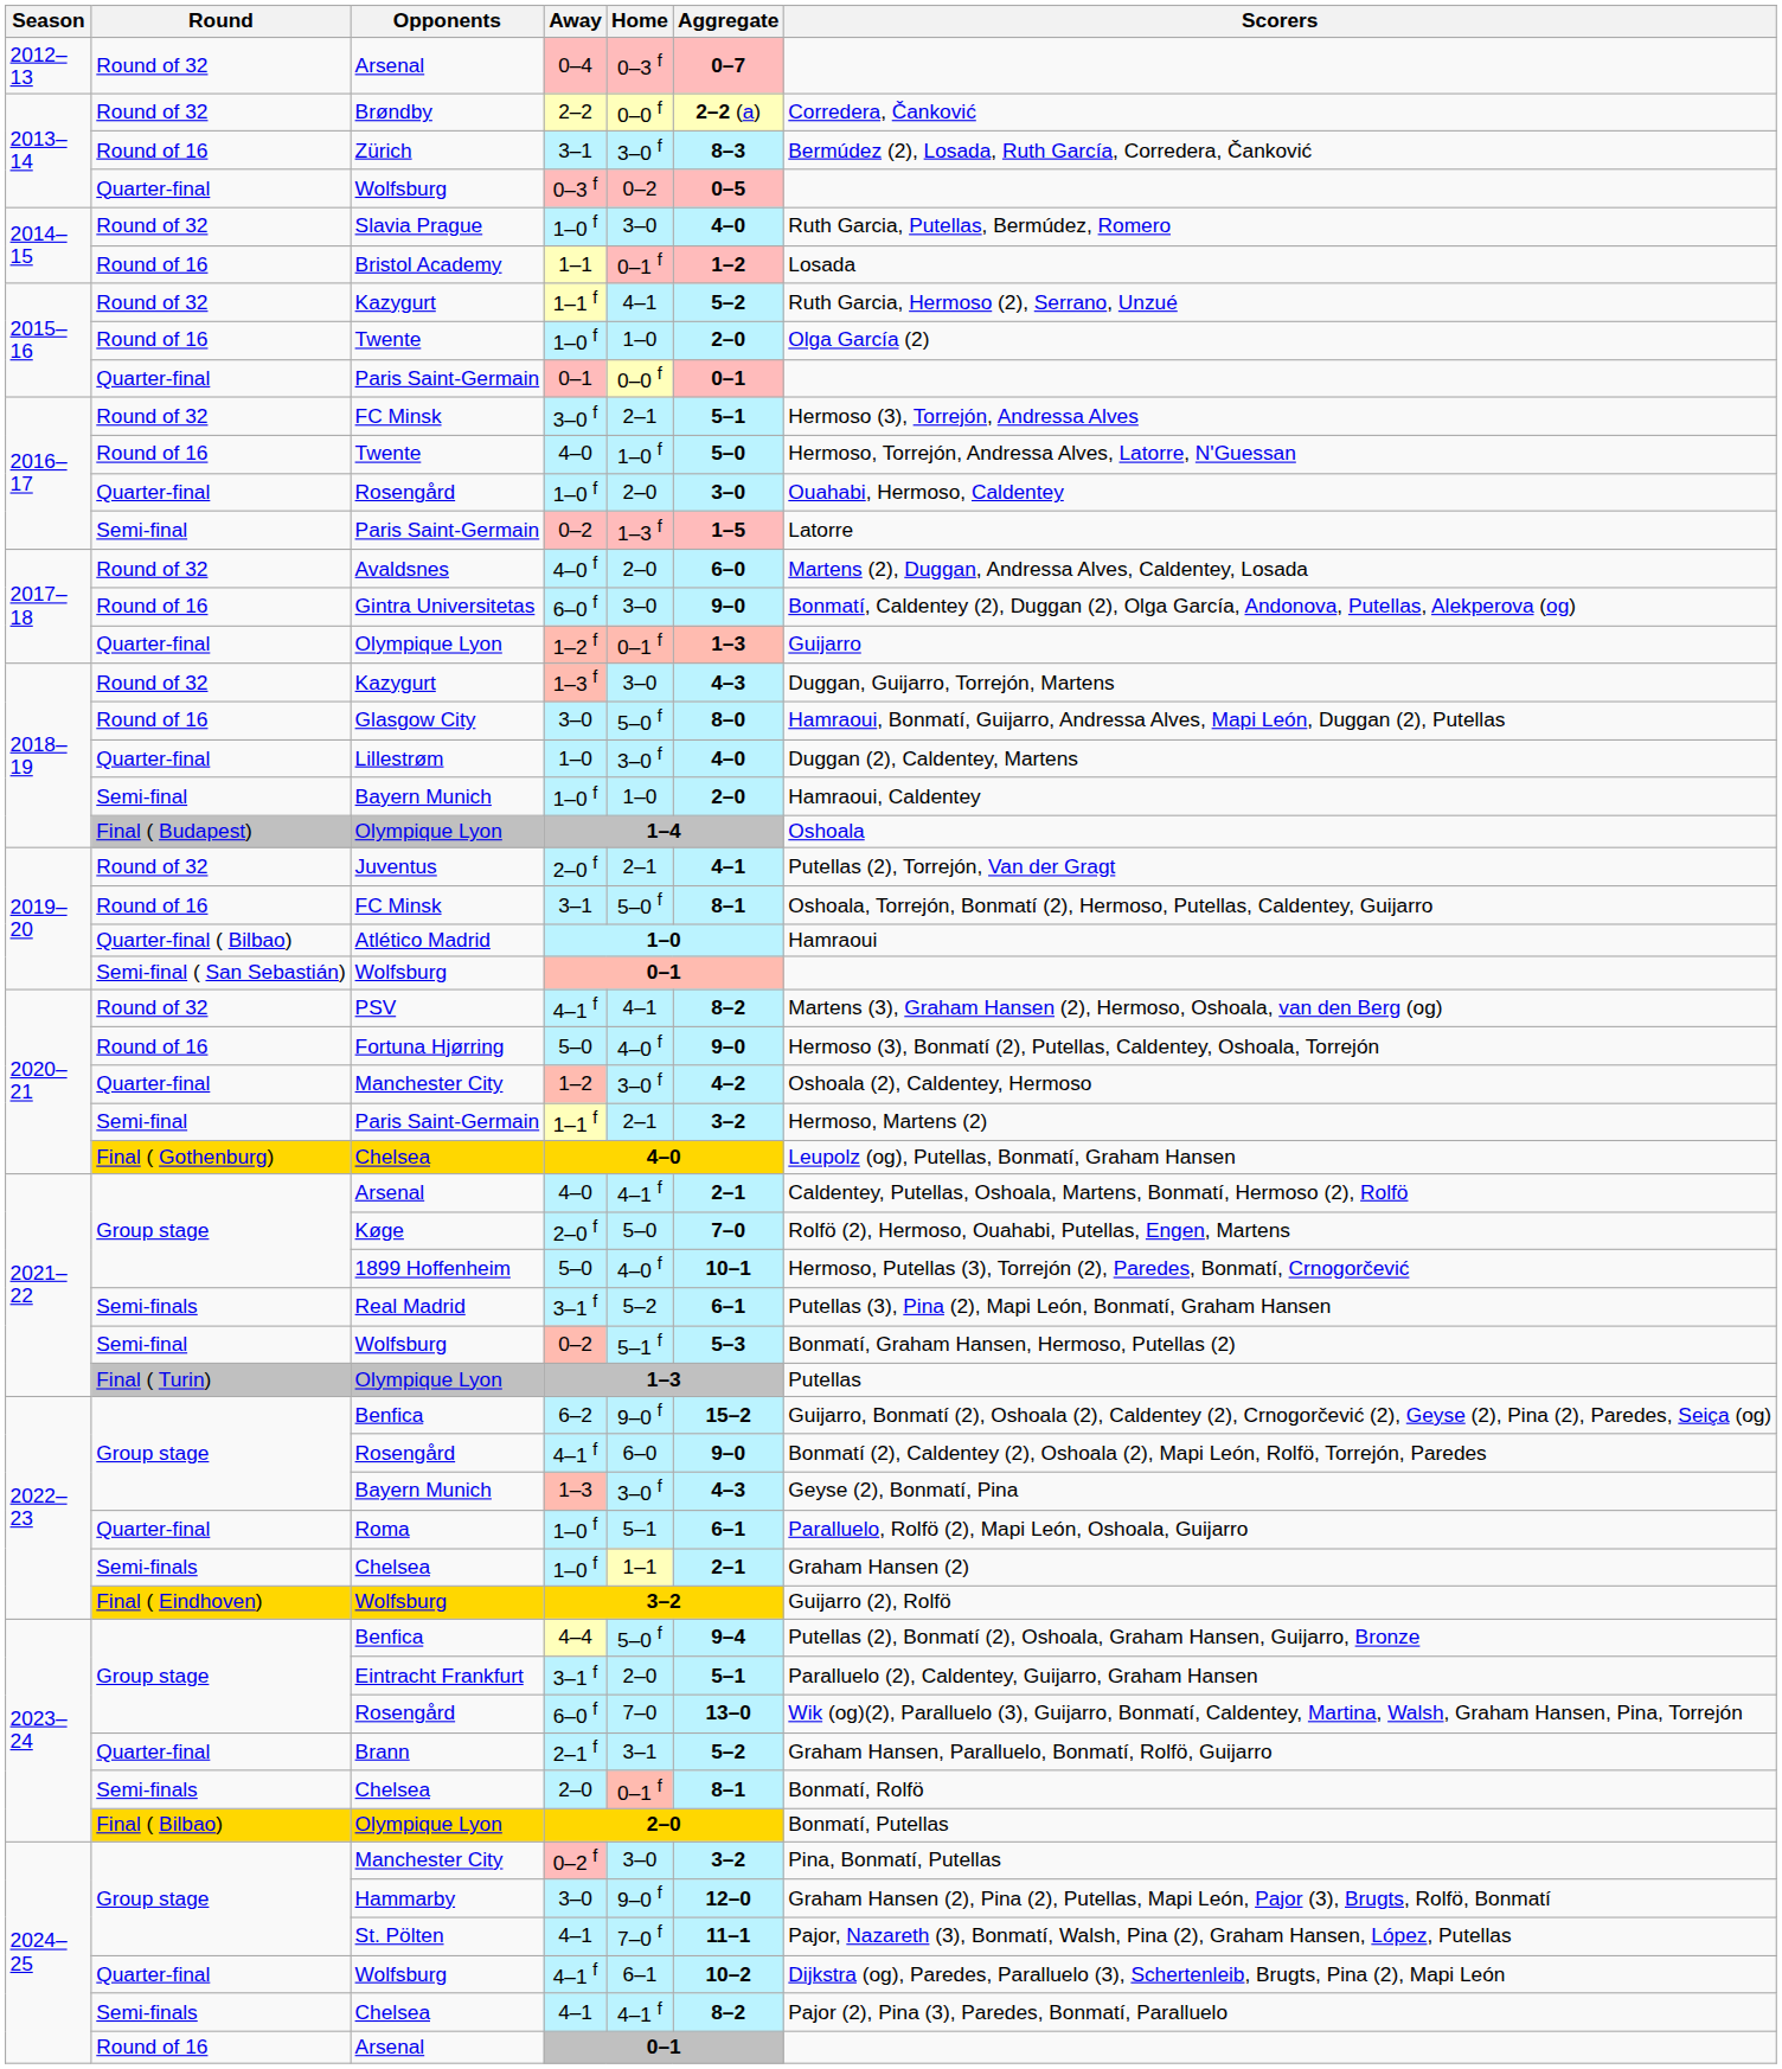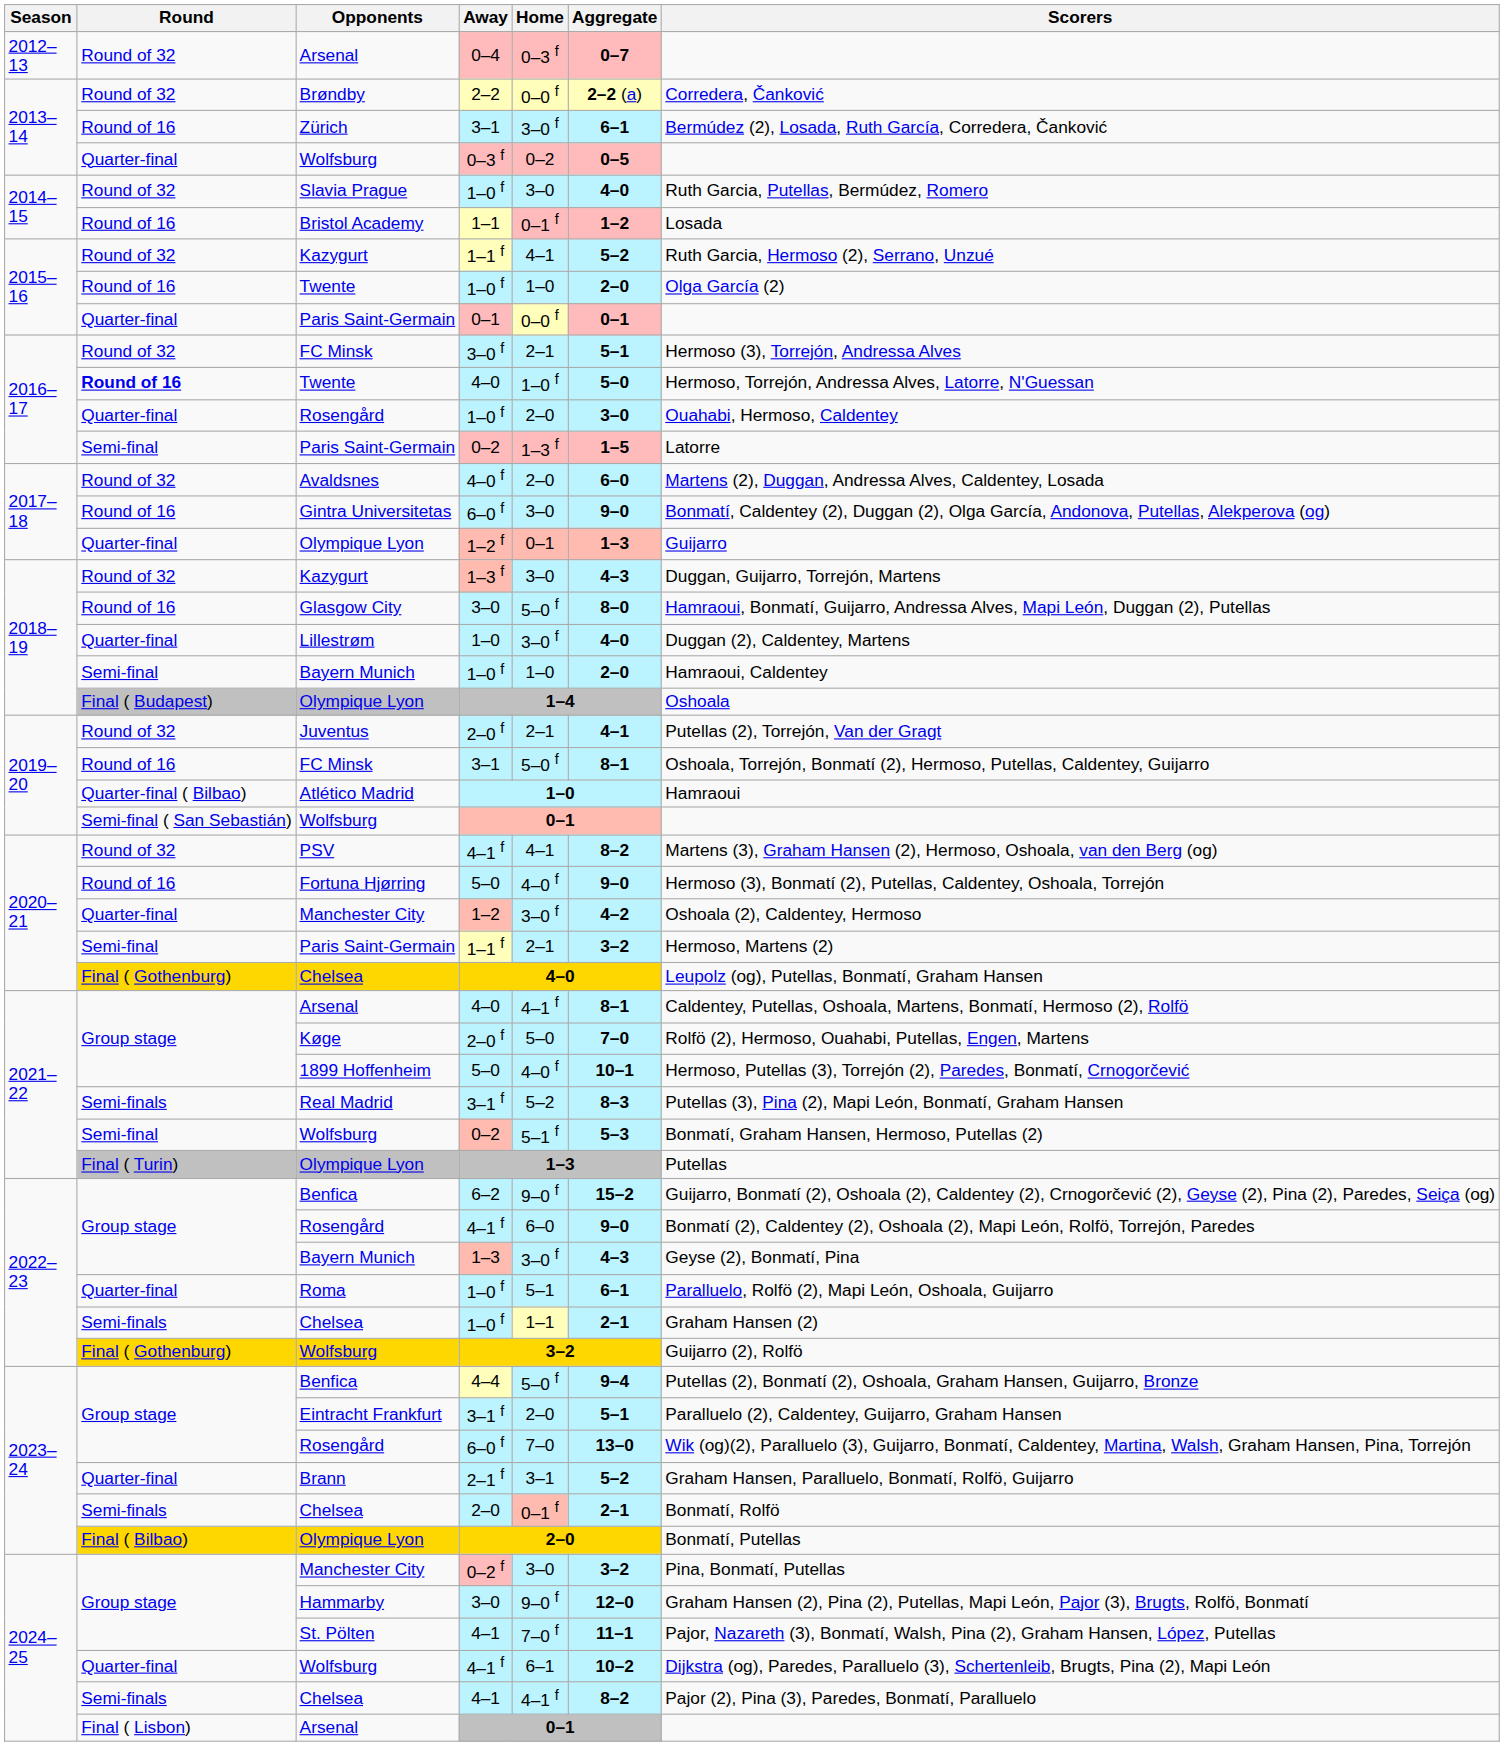Zürich | Aggregate: 8–3 -> 6–1
Twente / 4–0 | Round: normal -> bold
Olympique Lyon / 1–2 f | Home: 0–1 f -> 0–1
Arsenal / 4–0 | Aggregate: 2–1 -> 8–1
Real Madrid | Aggregate: 6–1 -> 8–3
Wolfsburg / 3–2 | Round: Final ( Eindhoven) -> Final ( Gothenburg)
Chelsea / 2–0 | Aggregate: 8–1 -> 2–1
Arsenal / 0–1 | Round: Round of 16 -> Final ( Lisbon)
